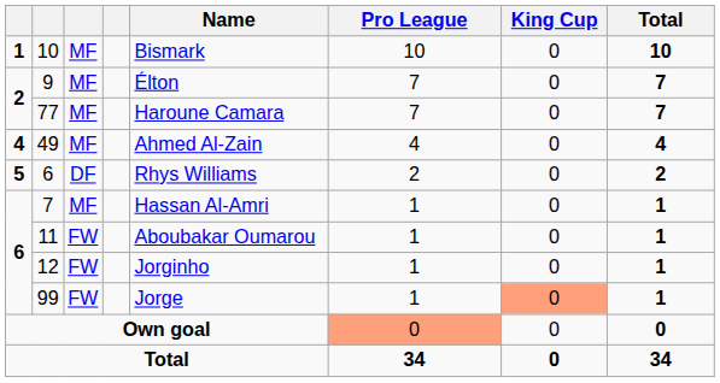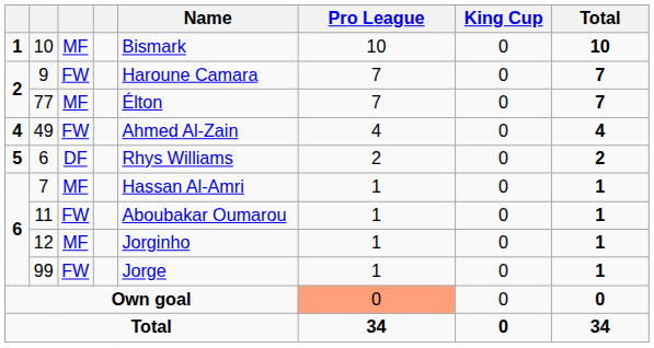9 | column 3: MF -> FW
9 | Name: Élton -> Haroune Camara
77 | Name: Haroune Camara -> Élton
49 | column 3: MF -> FW
12 | column 3: FW -> MF
99 | King Cup: lightsalmon background -> no background
